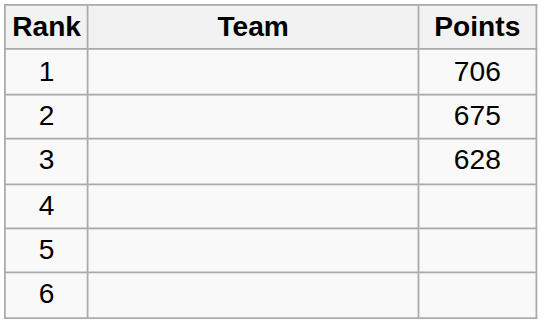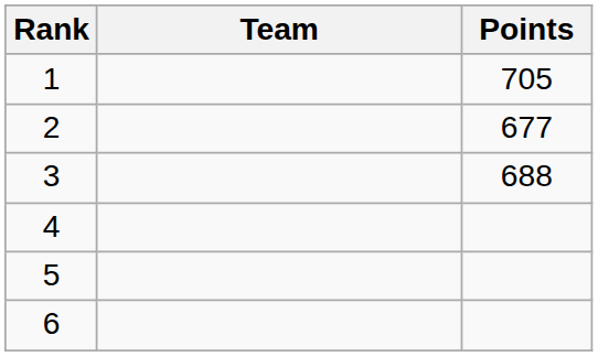1 | Points: 706 -> 705
2 | Points: 675 -> 677
3 | Points: 628 -> 688
